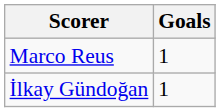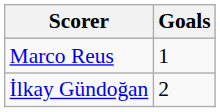İlkay Gündoğan | Goals: 1 -> 2
